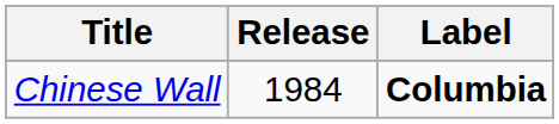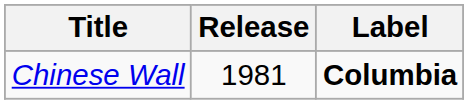Chinese Wall | Release: 1984 -> 1981
